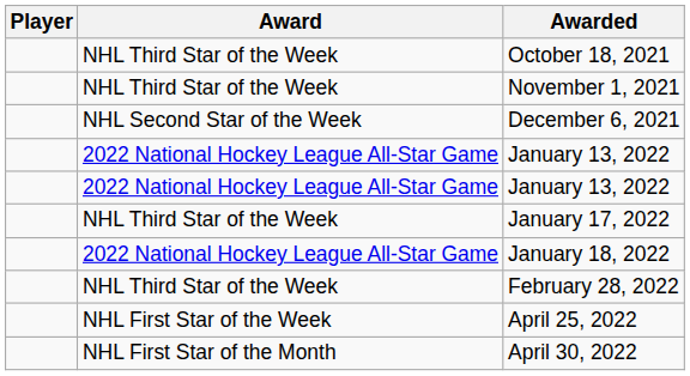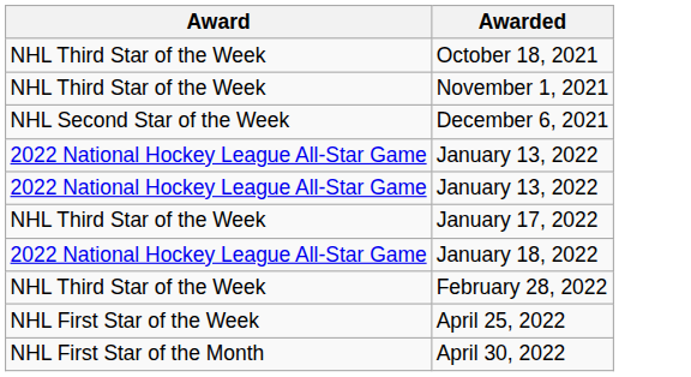- column: Player
